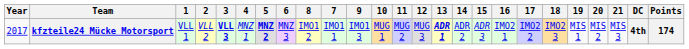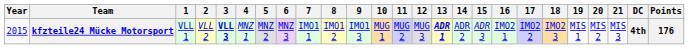columns swapped: 7 <-> 8
kfzteile24 Mücke Motorsport | Year: 2017 -> 2015
kfzteile24 Mücke Motorsport | 5: bold -> normal
kfzteile24 Mücke Motorsport | Points: 174 -> 176
